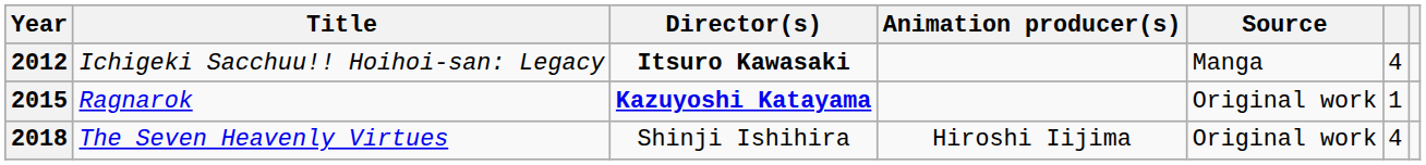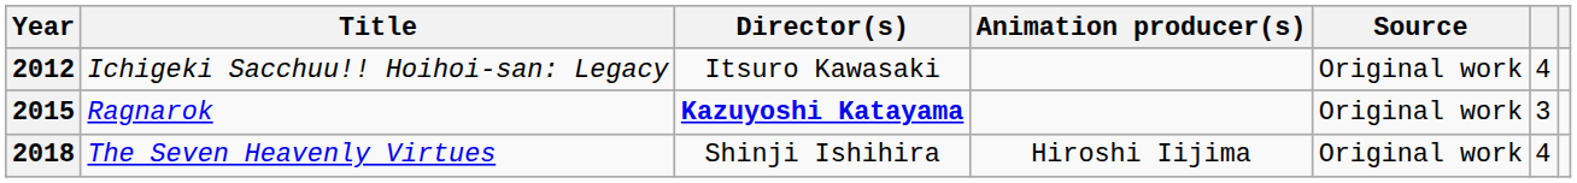2012 | Director(s): bold -> normal
2012 | Source: Manga -> Original work
2015 | column 6: 1 -> 3
